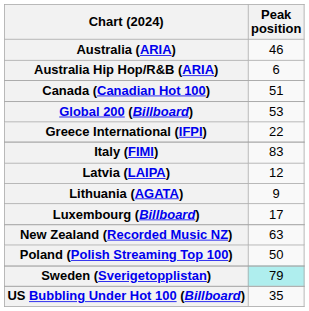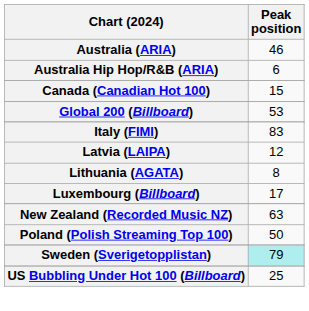Canada (Canadian Hot 100) | Peak position: 51 -> 15
- row: Greece International (IFPI) | 22
Lithuania (AGATA) | Peak position: 9 -> 8
US Bubbling Under Hot 100 (Billboard) | Peak position: 35 -> 25
